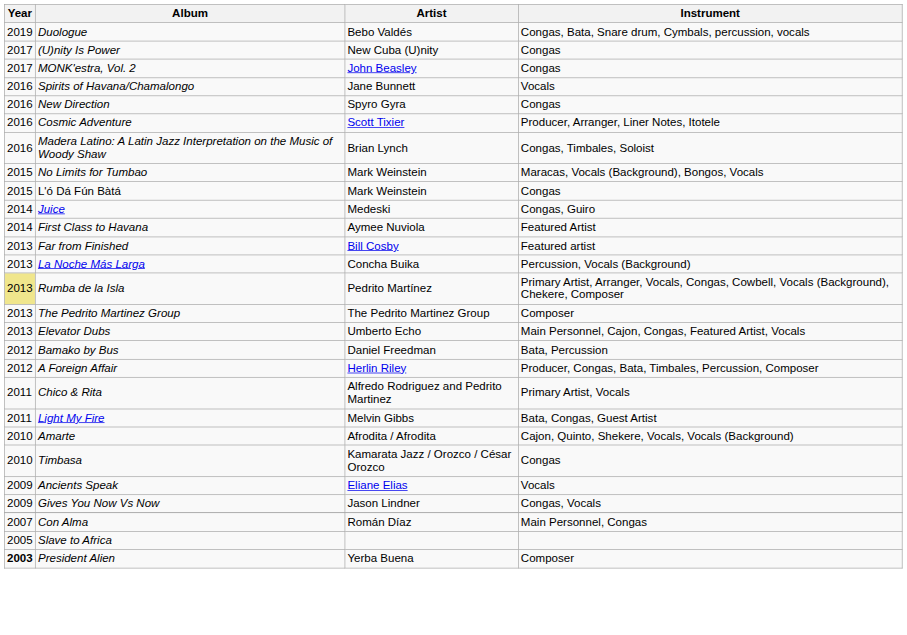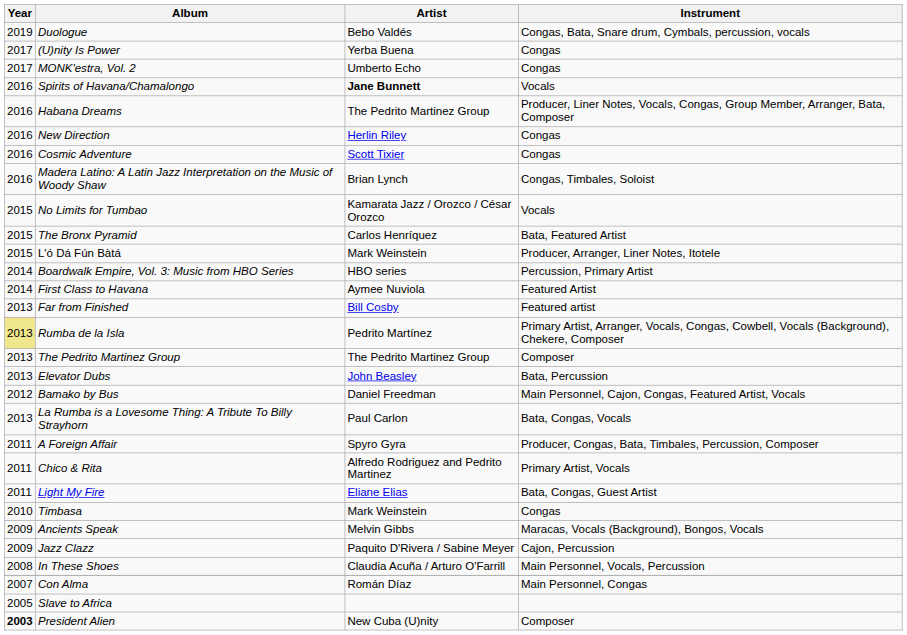(U)nity Is Power | Artist: New Cuba (U)nity -> Yerba Buena
MONK'estra, Vol. 2 | Artist: John Beasley -> Umberto Echo
Spirits of Havana/Chamalongo | Artist: normal -> bold
+ row: 2016 | Habana Dreams | The Pedrito Martinez Group | Producer, Liner Notes, Vocals, Congas, Group Member, Arranger, Bata, Composer
New Direction | Artist: Spyro Gyra -> Herlin Riley
Cosmic Adventure | Instrument: Producer, Arranger, Liner Notes, Itotele -> Congas
No Limits for Tumbao | Artist: Mark Weinstein -> Kamarata Jazz / Orozco / César Orozco
No Limits for Tumbao | Instrument: Maracas, Vocals (Background), Bongos, Vocals -> Vocals
+ row: 2015 | The Bronx Pyramid | Carlos Henríquez | Bata, Featured Artist
L'ó Dá Fún Bàtá | Instrument: Congas -> Producer, Arranger, Liner Notes, Itotele
+ row: 2014 | Boardwalk Empire, Vol. 3: Music from HBO Series | HBO series | Percussion, Primary Artist
- row: 2014 | Juice | Medeski | Congas, Guiro
- row: 2013 | La Noche Más Larga | Concha Buika | Percussion, Vocals (Background)
Elevator Dubs | Artist: Umberto Echo -> John Beasley
Elevator Dubs | Instrument: Main Personnel, Cajon, Congas, Featured Artist, Vocals -> Bata, Percussion
Bamako by Bus | Instrument: Bata, Percussion -> Main Personnel, Cajon, Congas, Featured Artist, Vocals
+ row: 2013 | La Rumba is a Lovesome Thing: A Tribute To Billy Strayhorn | Paul Carlon | Bata, Congas, Vocals
A Foreign Affair | Year: 2012 -> 2011
A Foreign Affair | Artist: Herlin Riley -> Spyro Gyra
Light My Fire | Artist: Melvin Gibbs -> Eliane Elias
- row: 2010 | Amarte | Afrodita / Afrodita | Cajon, Quinto, Shekere, Vocals, Vocals (Background)
Timbasa | Artist: Kamarata Jazz / Orozco / César Orozco -> Mark Weinstein
Ancients Speak | Artist: Eliane Elias -> Melvin Gibbs
Ancients Speak | Instrument: Vocals -> Maracas, Vocals (Background), Bongos, Vocals
+ row: 2009 | Jazz Clazz | Paquito D'Rivera / Sabine Meyer | Cajon, Percussion
- row: 2009 | Gives You Now Vs Now | Jason Lindner | Congas, Vocals
+ row: 2008 | In These Shoes | Claudia Acuña / Arturo O'Farrill | Main Personnel, Vocals, Percussion
President Alien | Artist: Yerba Buena -> New Cuba (U)nity
